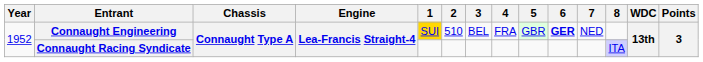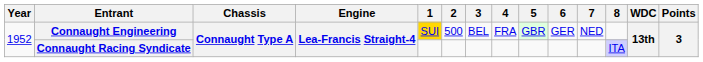Connaught Engineering | 2: 510 -> 500
Connaught Engineering | 6: bold -> normal
